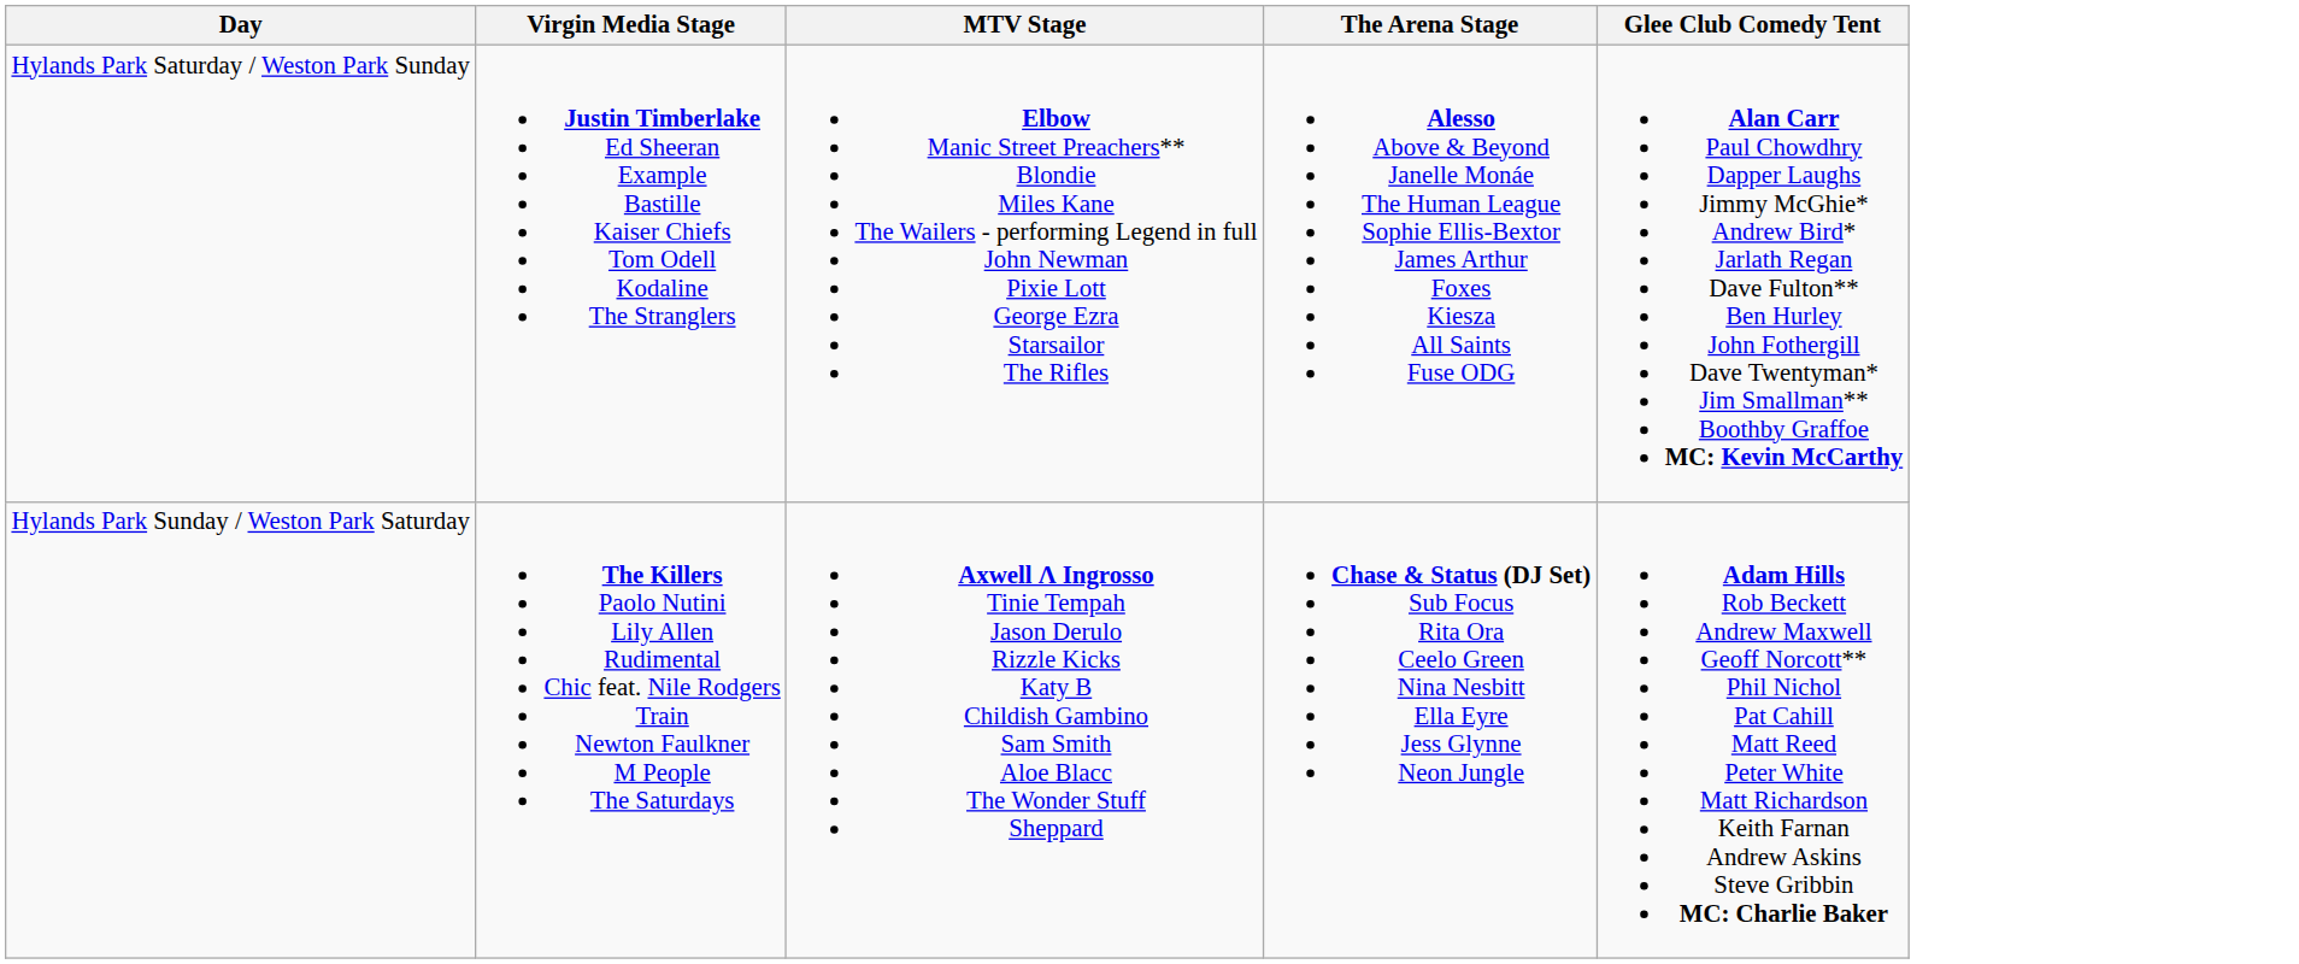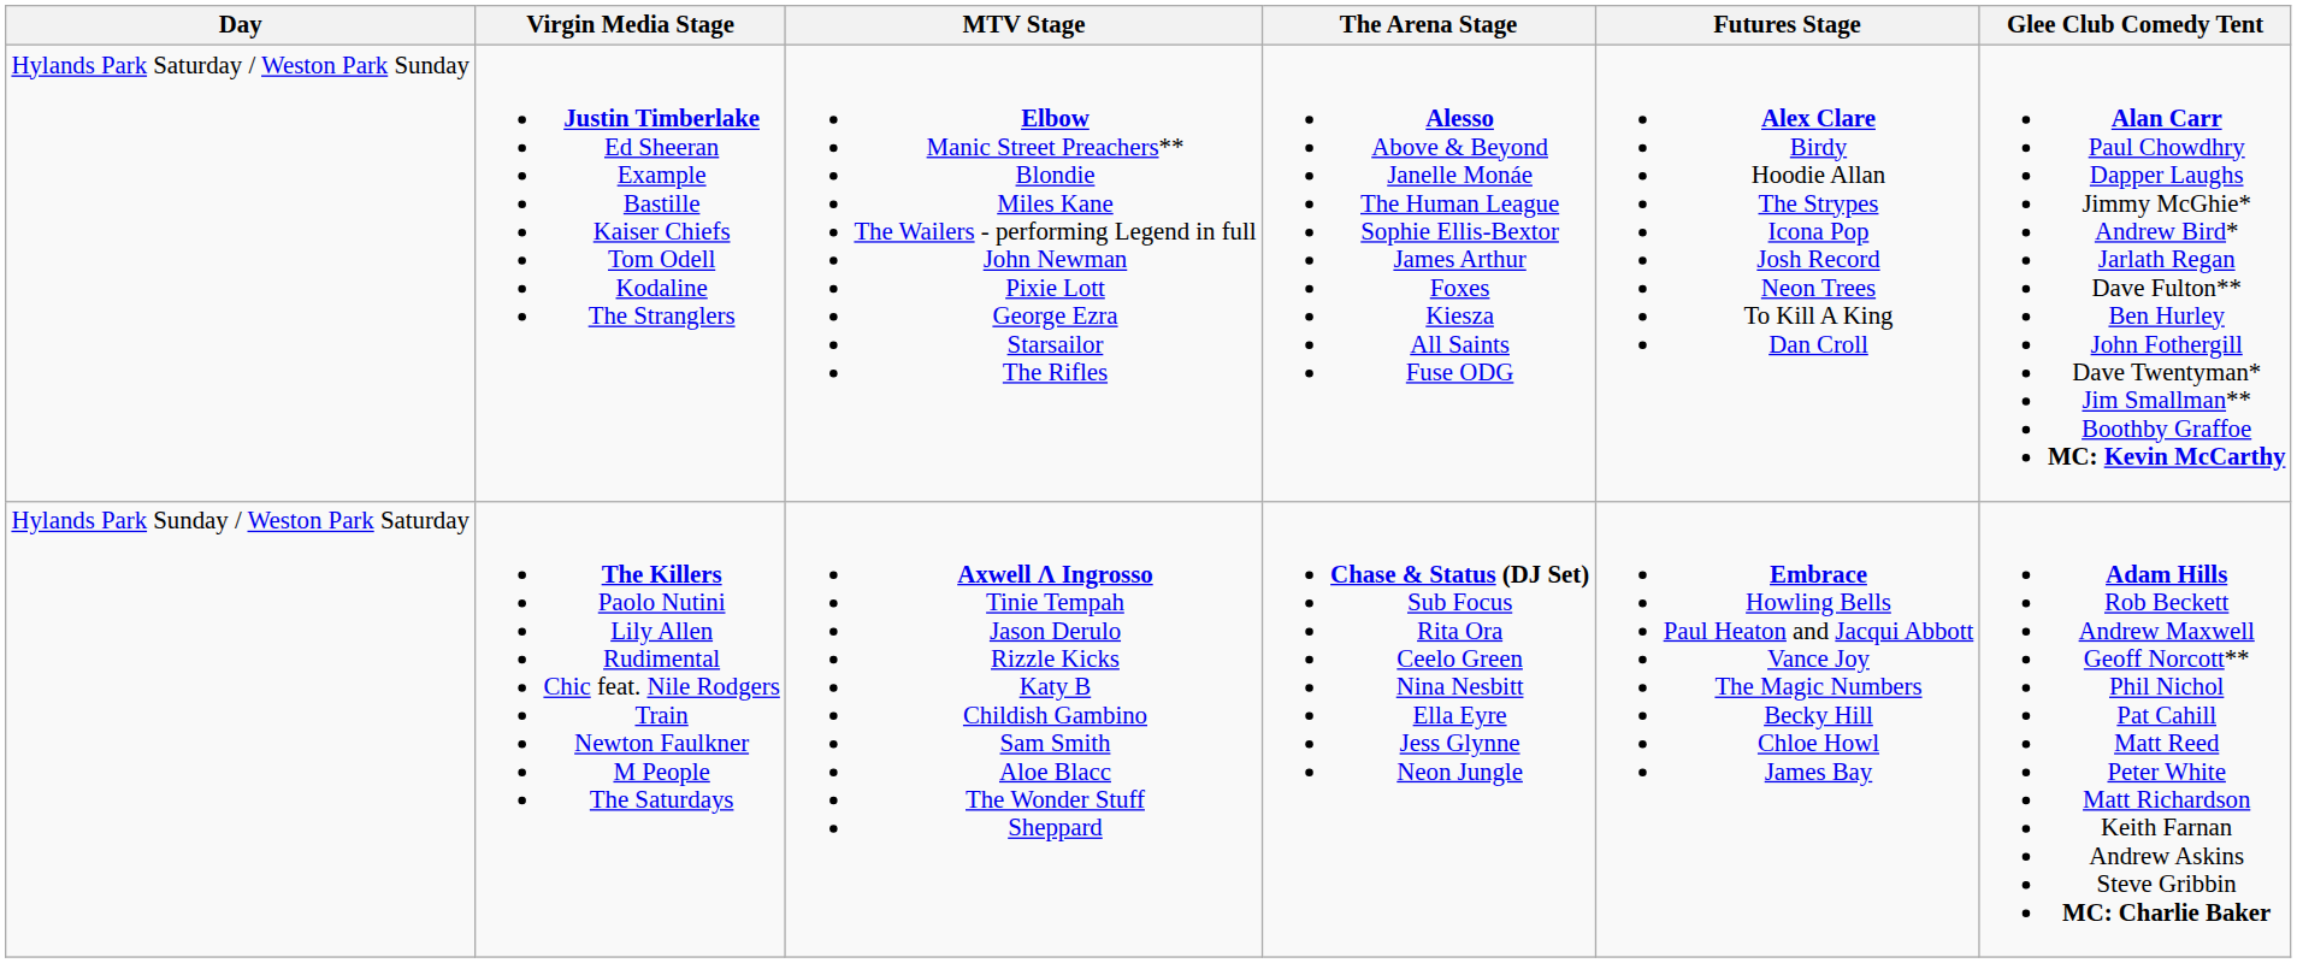+ column: Futures Stage | Alex Clare Birdy Hoodie Allan The Strypes Icona Pop Josh Record Neon Trees To Kill A King Dan Croll | Embrace Howling Bells Paul Heaton and Jacqui Abbott Vance Joy The Magic Numbers Becky Hill Chloe Howl James Bay
